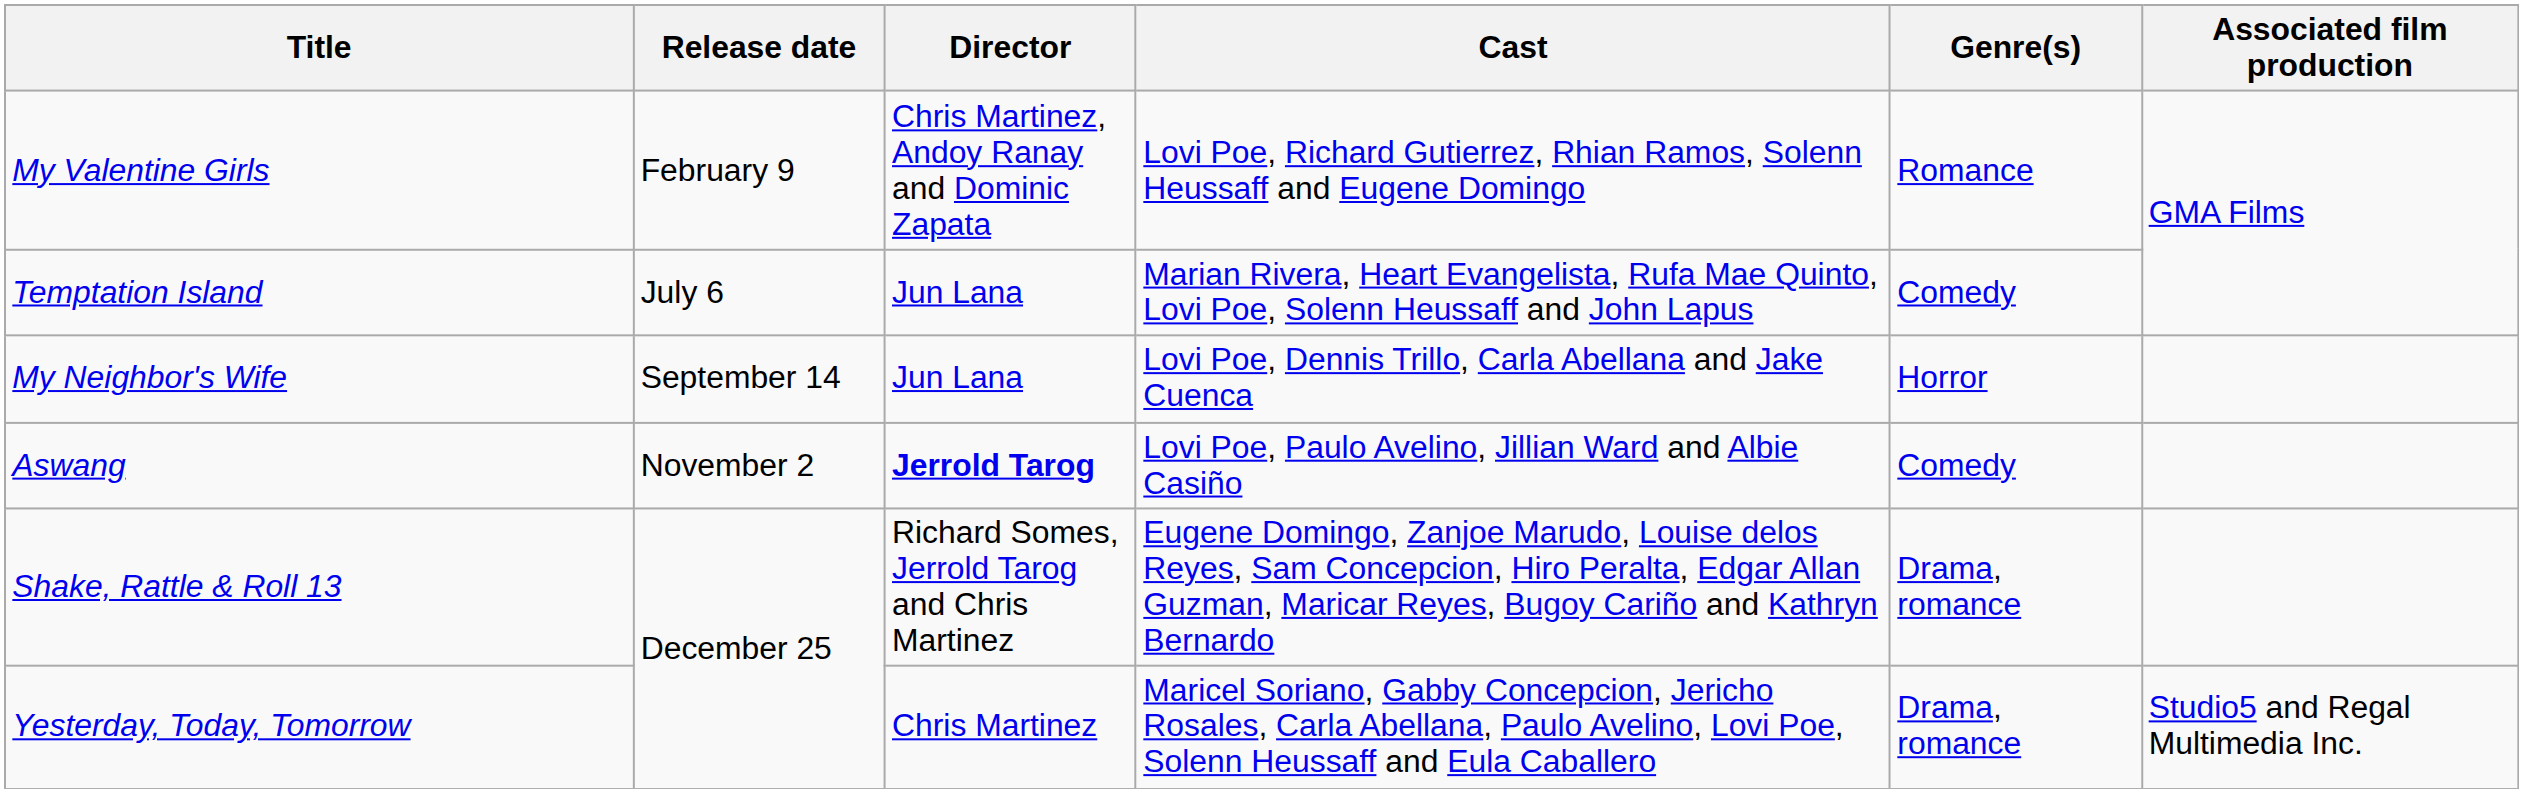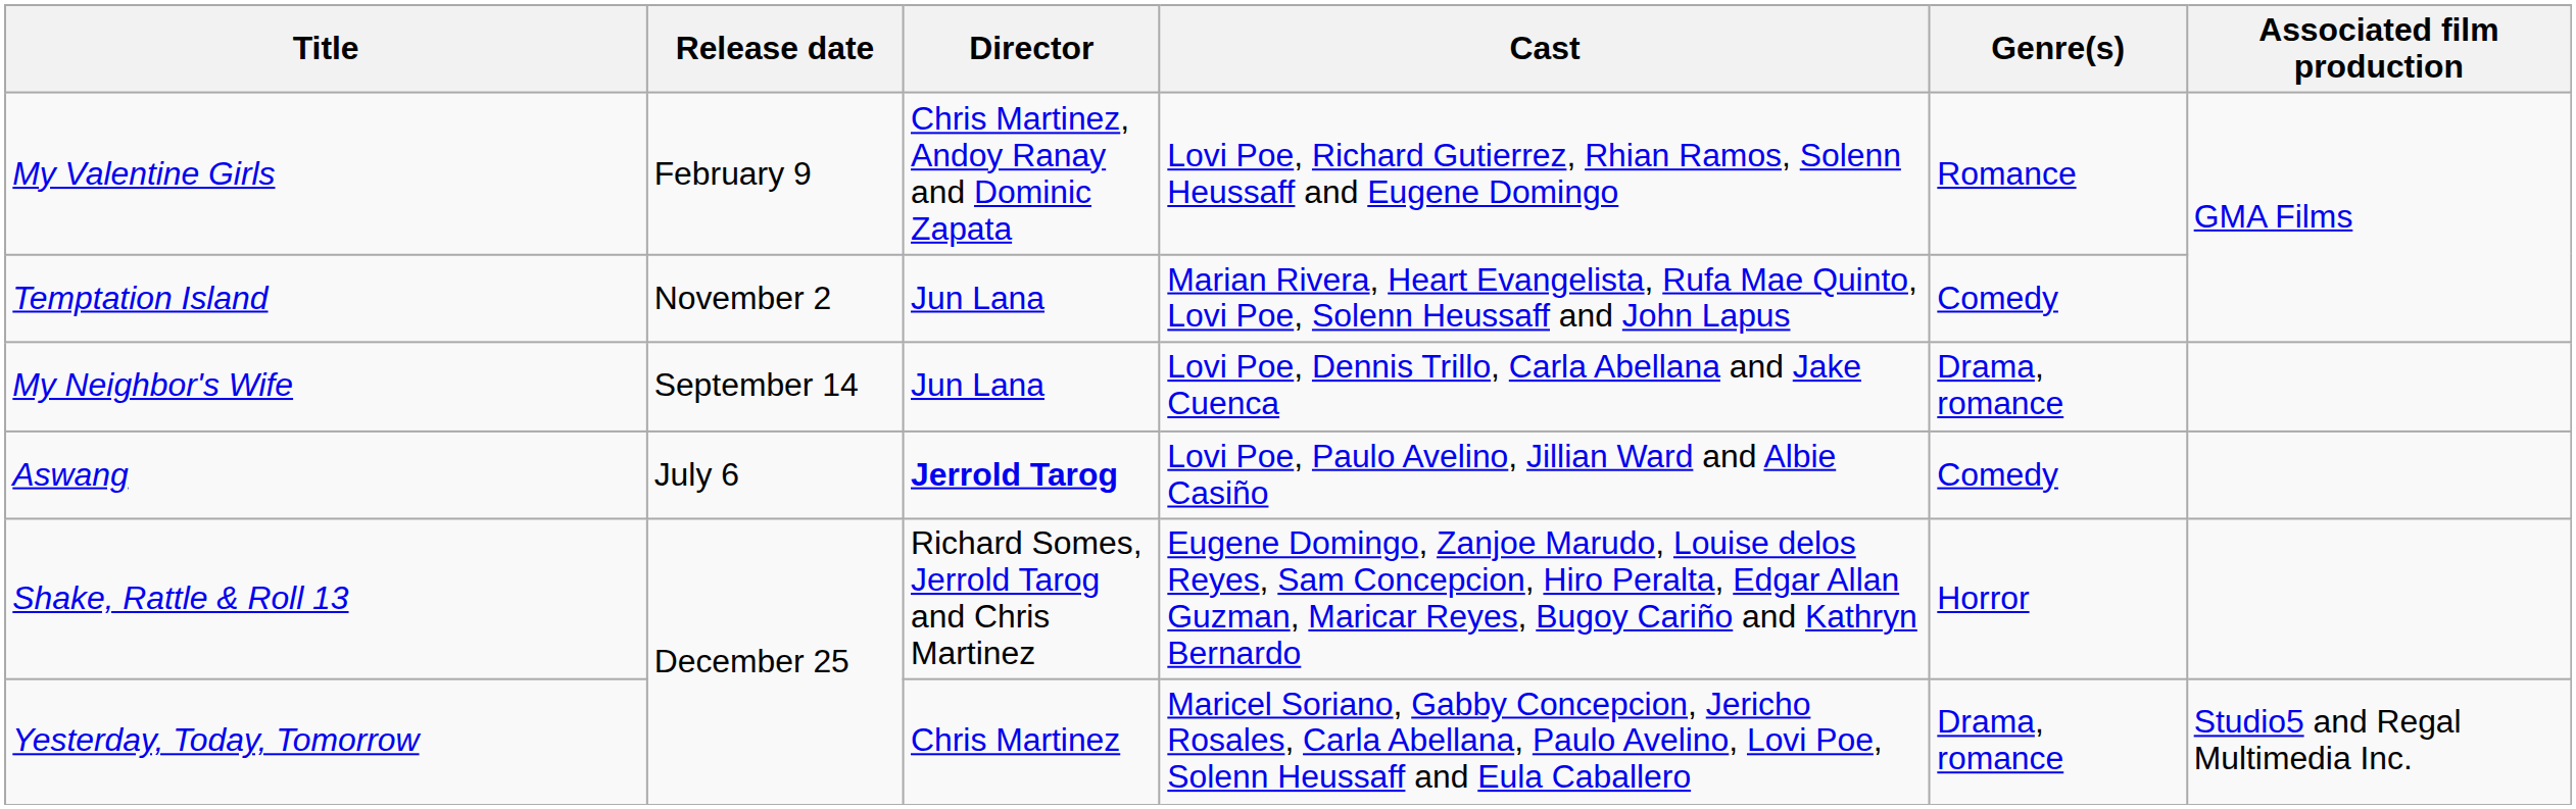Temptation Island | Release date: July 6 -> November 2
My Neighbor's Wife | Genre(s): Horror -> Drama, romance
Aswang | Release date: November 2 -> July 6
Shake, Rattle & Roll 13 | Genre(s): Drama, romance -> Horror
